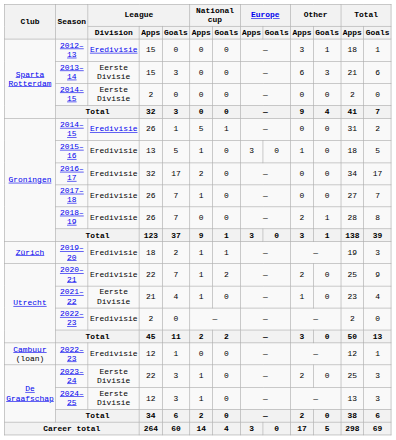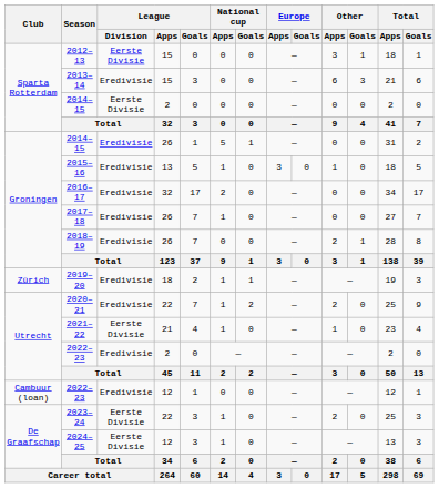2012–13 | League / Division: Eredivisie -> Eerste Divisie
2013–14 | League / Division: Eerste Divisie -> Eredivisie
